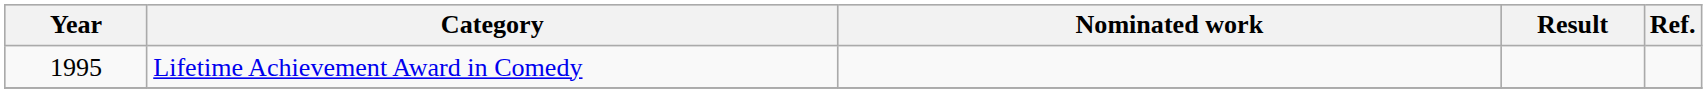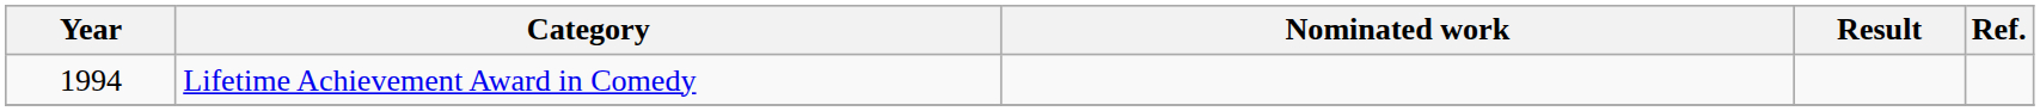Lifetime Achievement Award in Comedy | Year: 1995 -> 1994
